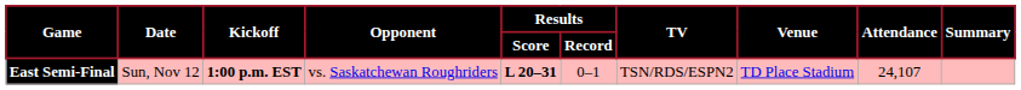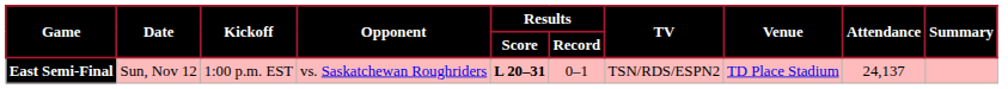East Semi-Final | Kickoff: bold -> normal
East Semi-Final | Attendance: 24,107 -> 24,137
